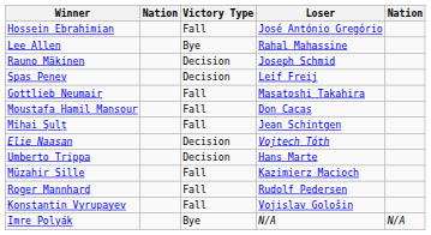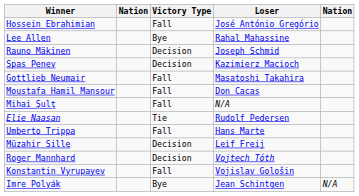Spas Penev | Loser: Leif Freij -> Kazimierz Macioch
Mihai Şulţ | Loser: Jean Schintgen -> N/A
Elie Naasan | Victory Type: Decision -> Tie
Elie Naasan | Loser: Vojtech Tóth -> Rudolf Pedersen
Umberto Trippa | Victory Type: Decision -> Fall
Müzahir Sille | Victory Type: Fall -> Decision
Müzahir Sille | Loser: Kazimierz Macioch -> Leif Freij
Roger Mannhard | Victory Type: Fall -> Decision
Roger Mannhard | Loser: Rudolf Pedersen -> Vojtech Tóth
Imre Polyák | Loser: N/A -> Jean Schintgen
